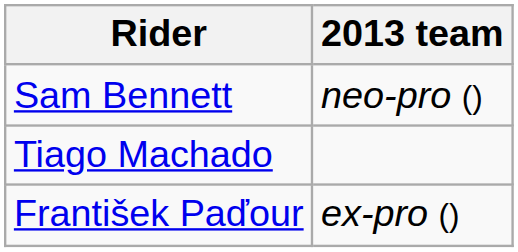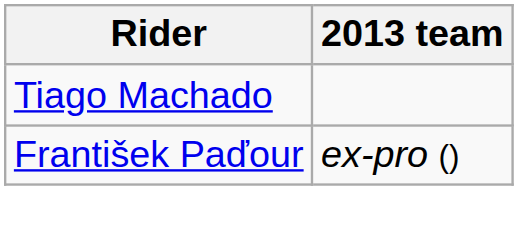- row: Sam Bennett | neo-pro ()
